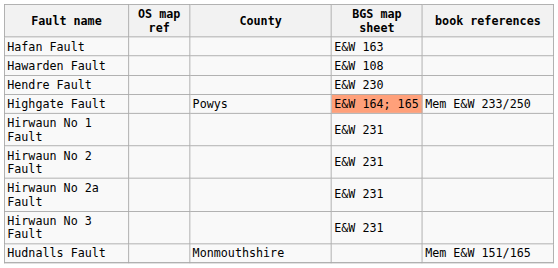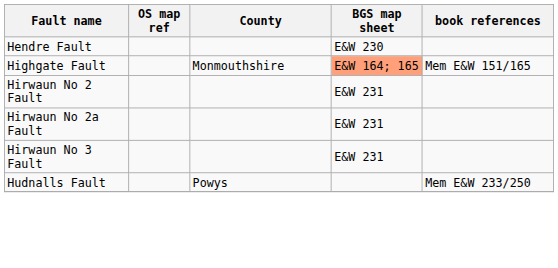- row: Hafan Fault | E&W 163
- row: Hawarden Fault | E&W 108
Highgate Fault | County: Powys -> Monmouthshire
Highgate Fault | book references: Mem E&W 233/250 -> Mem E&W 151/165
- row: Hirwaun No 1 Fault | E&W 231
Hudnalls Fault | County: Monmouthshire -> Powys
Hudnalls Fault | book references: Mem E&W 151/165 -> Mem E&W 233/250
